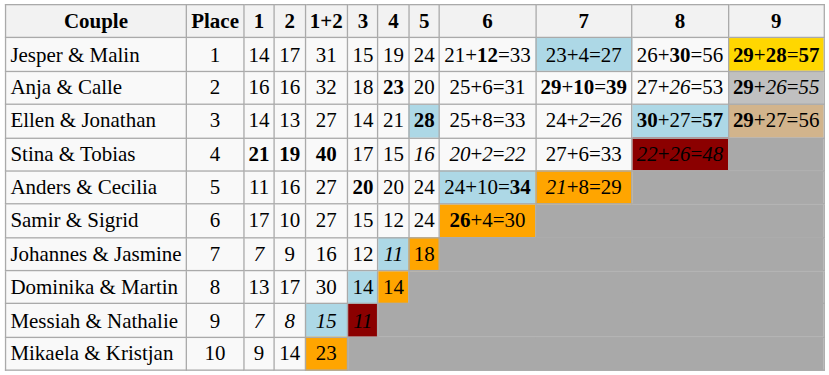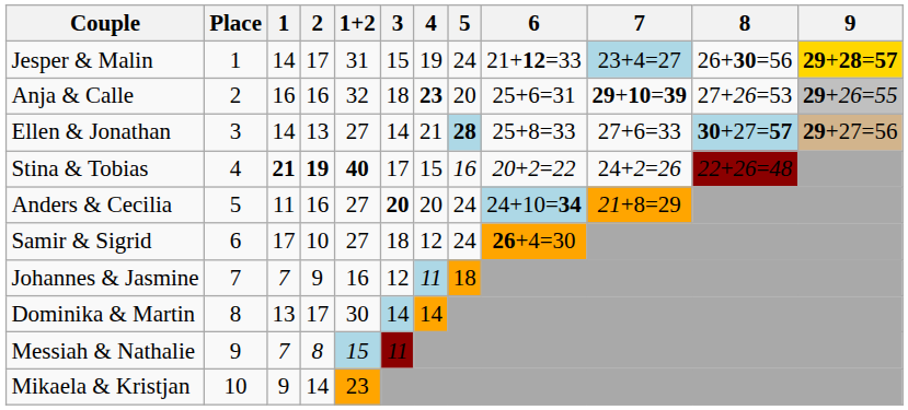Ellen & Jonathan | 7: 24+2=26 -> 27+6=33
Stina & Tobias | 7: 27+6=33 -> 24+2=26
Samir & Sigrid | 3: 15 -> 18
